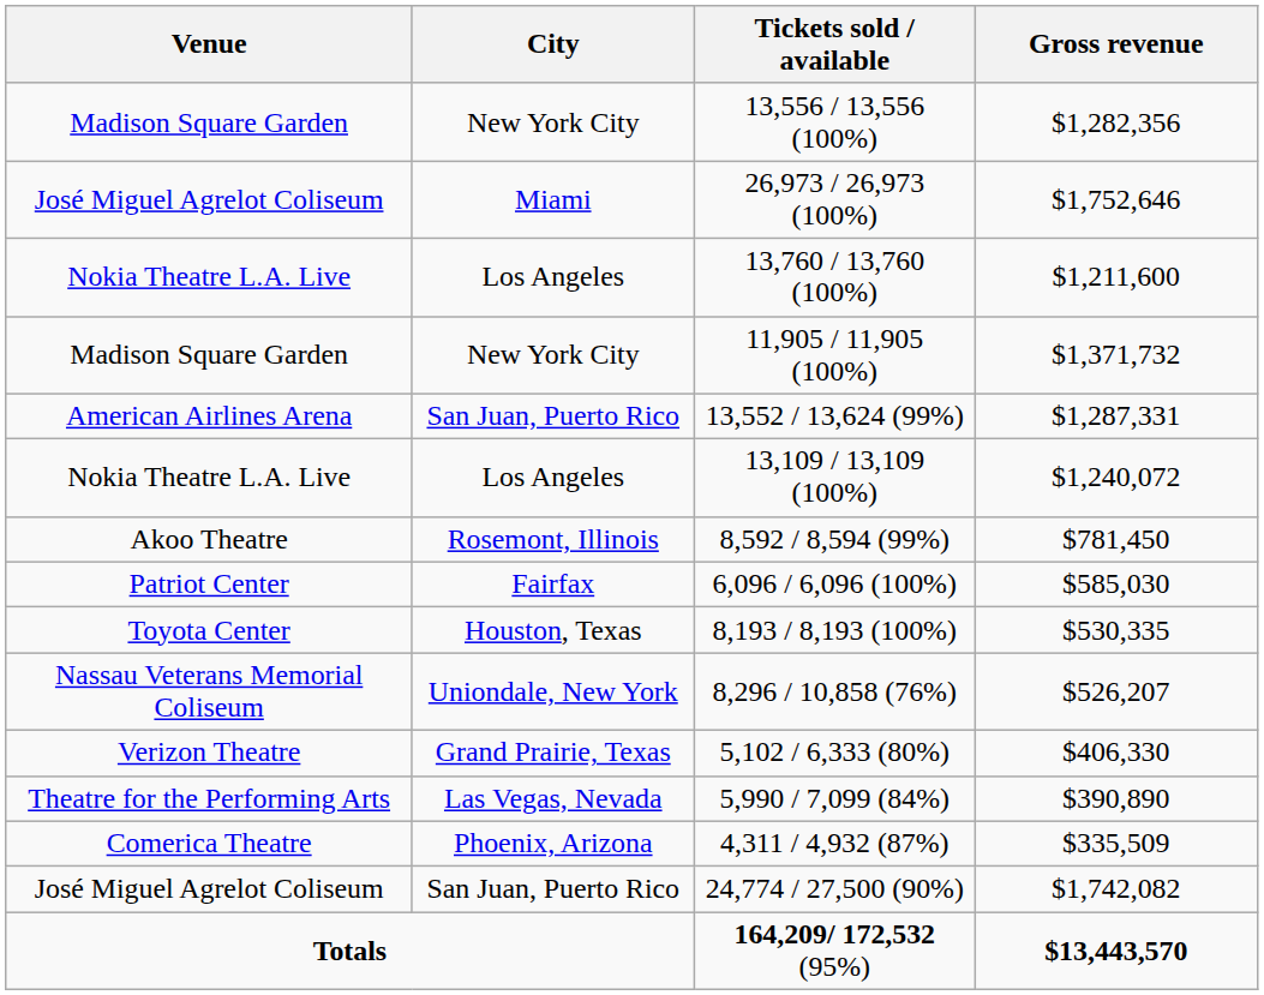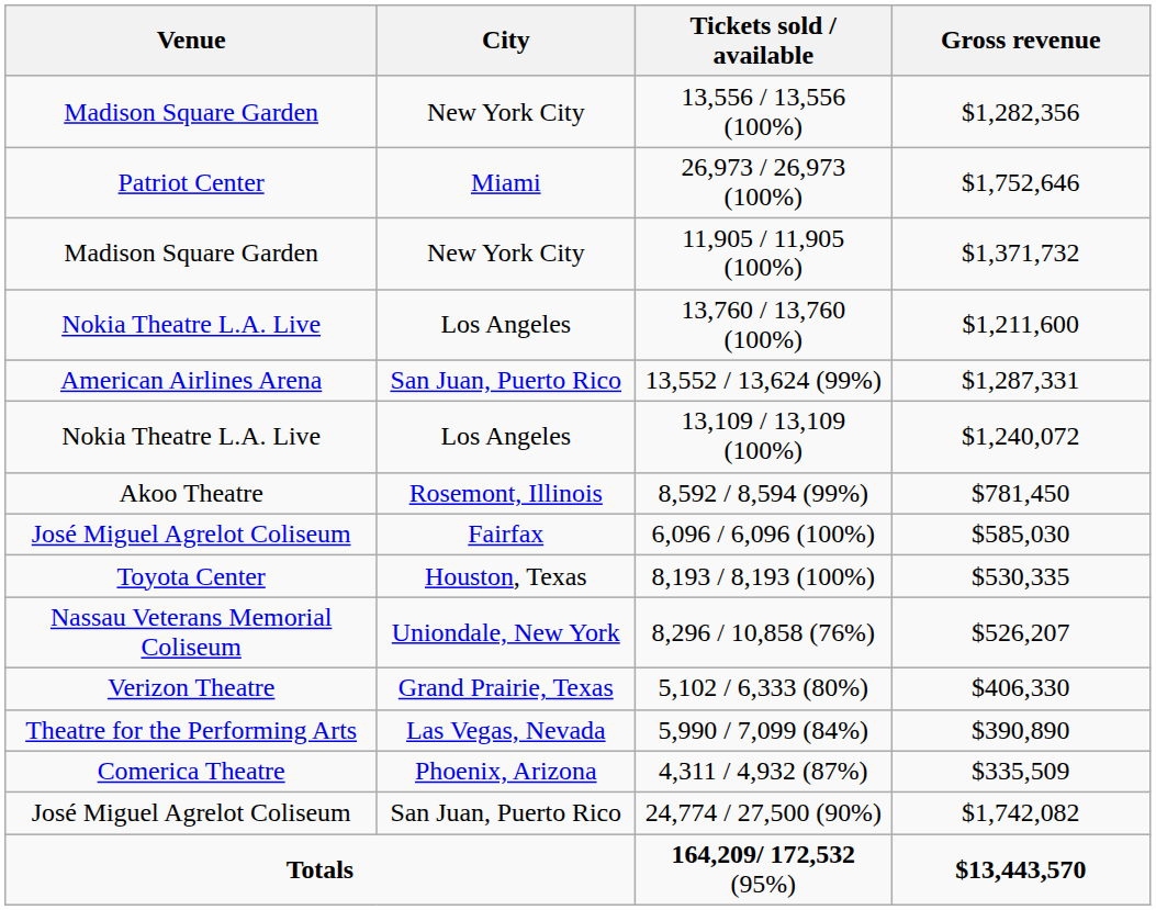26,973 / 26,973 (100%) | Venue: José Miguel Agrelot Coliseum -> Patriot Center
rows swapped: 13,760 / 13,760 (100%) <-> 11,905 / 11,905 (100%)
6,096 / 6,096 (100%) | Venue: Patriot Center -> José Miguel Agrelot Coliseum
